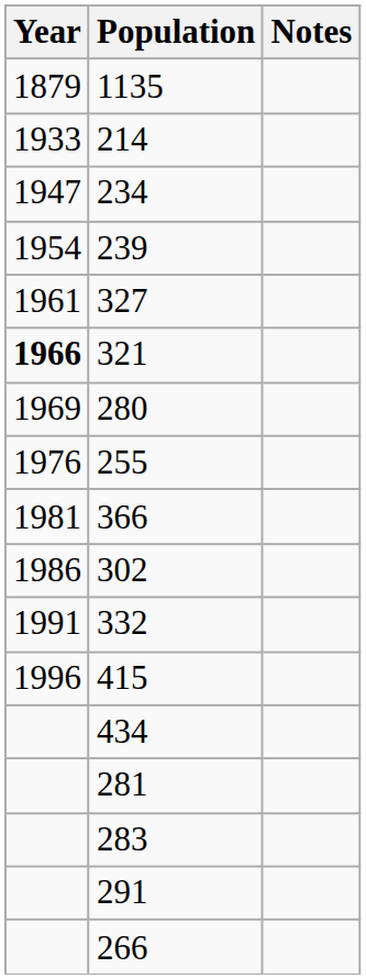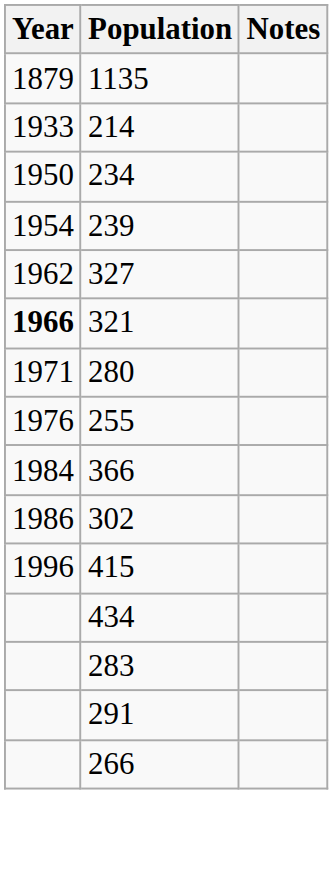234 | Year: 1947 -> 1950
327 | Year: 1961 -> 1962
280 | Year: 1969 -> 1971
366 | Year: 1981 -> 1984
- row: 1991 | 332
- row: 281
